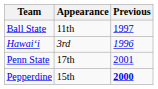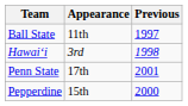Hawaiʻi | Previous: 1996 -> 1998
Pepperdine | Previous: bold -> normal
